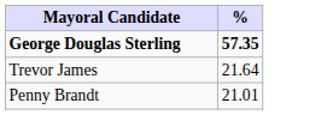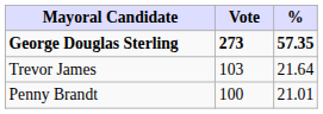+ column: Vote | 273 | 103 | 100
